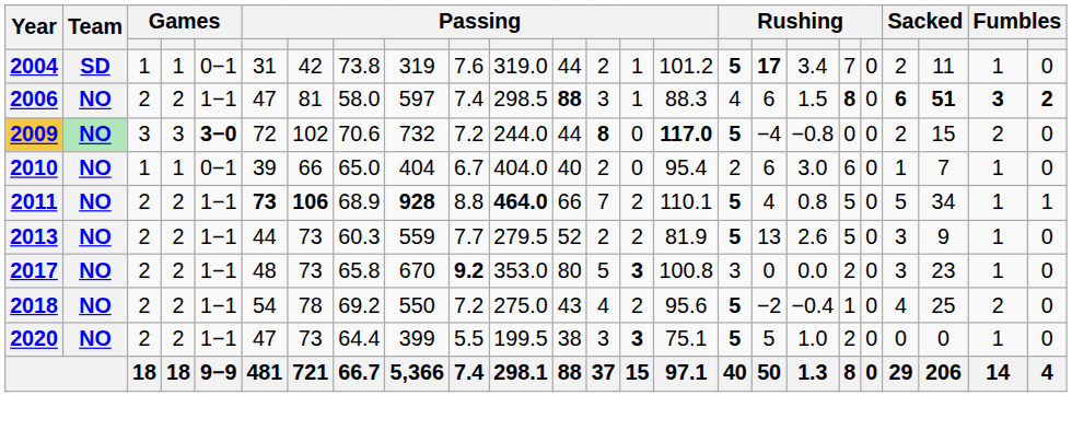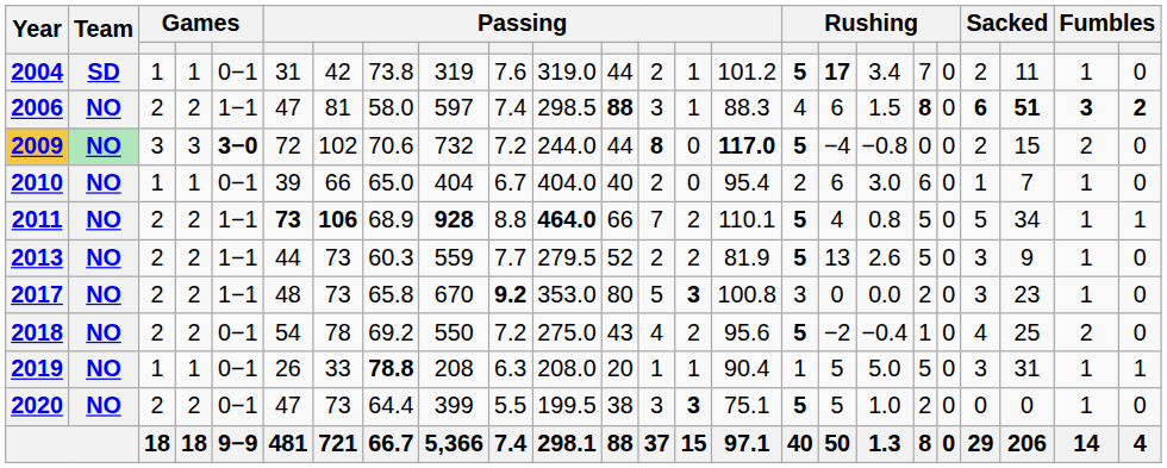2018 | column 5: 1−1 -> 0−1
+ row: 2019 | NO | 1 | 1 | 0−1 | 26 | 33 | 78.8 | 208 | 6.3 | 208.0 | 20 | 1 | 1 | 90.4 | 1 | 5 | 5.0 | 5 | 0 | 3 | 31 | 1 | 1
2020 | column 5: 1−1 -> 0−1
